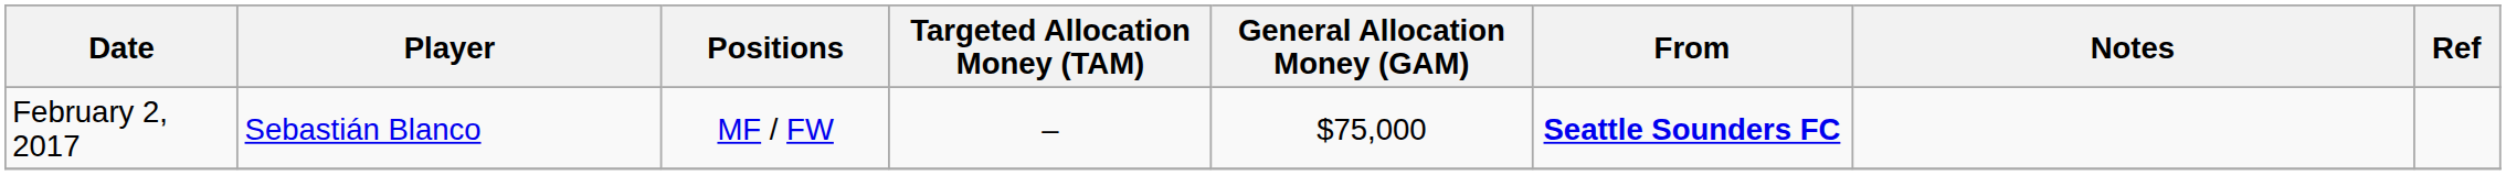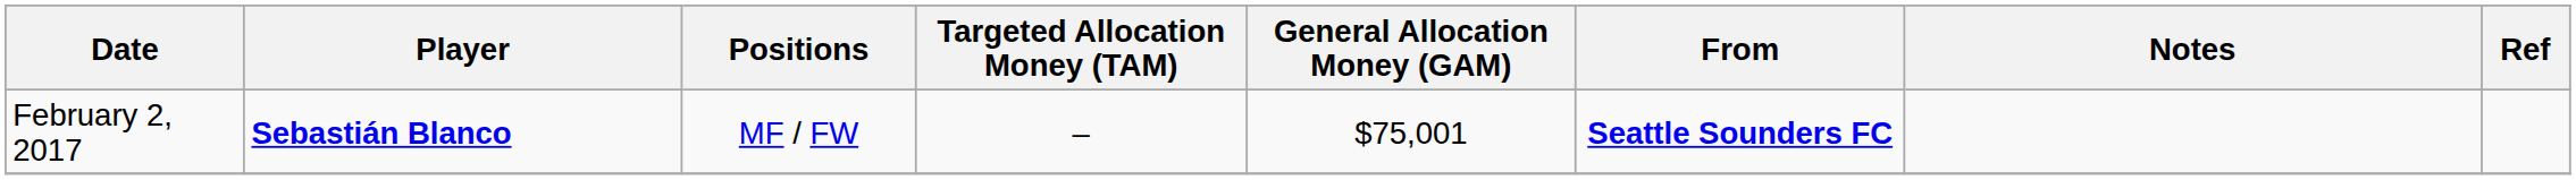February 2, 2017 | Player: normal -> bold
February 2, 2017 | General Allocation Money (GAM): $75,000 -> $75,001
